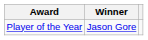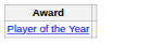- column: Winner | Jason Gore
